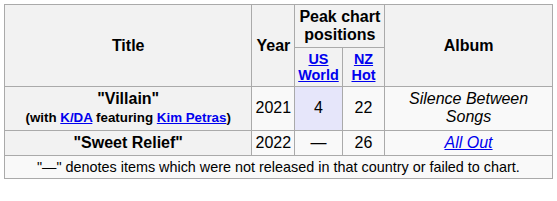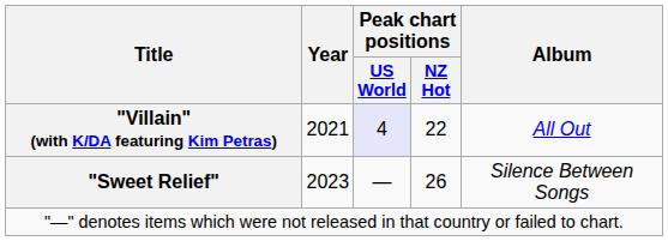"Villain" (with K/DA featuring Kim Petras) | Album: Silence Between Songs -> All Out
"Sweet Relief" | Year: 2022 -> 2023
"Sweet Relief" | Album: All Out -> Silence Between Songs
